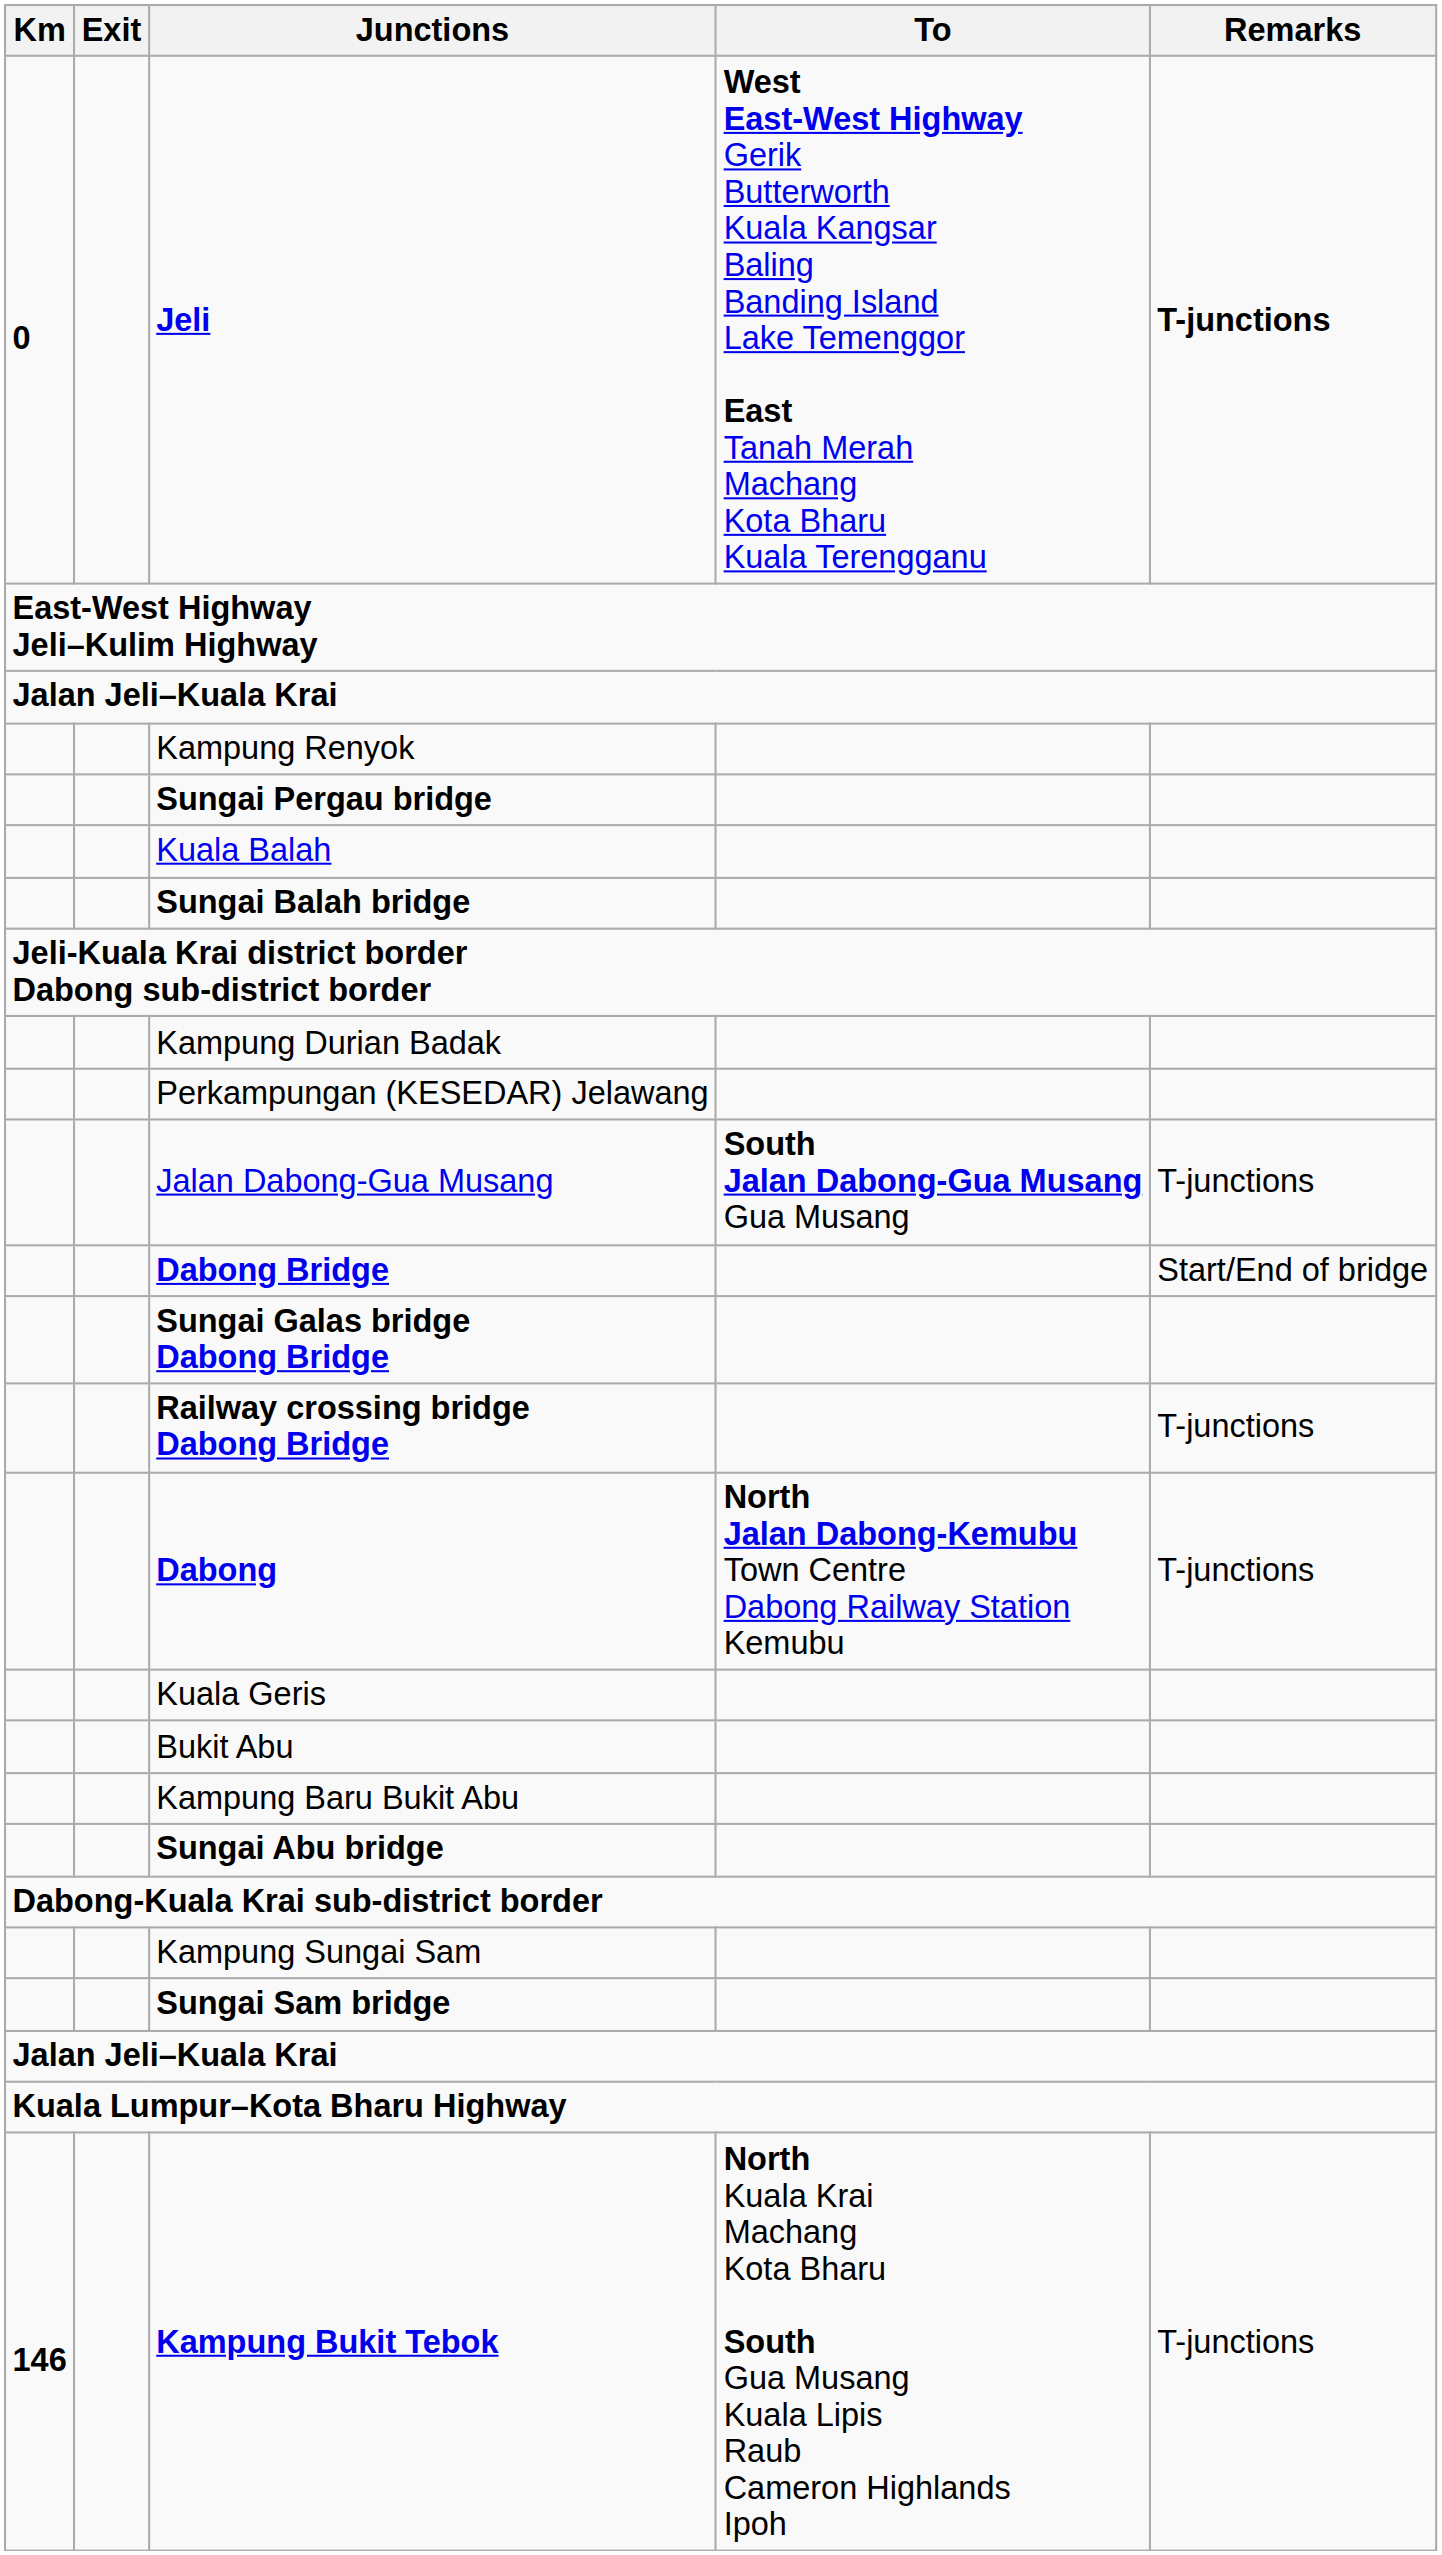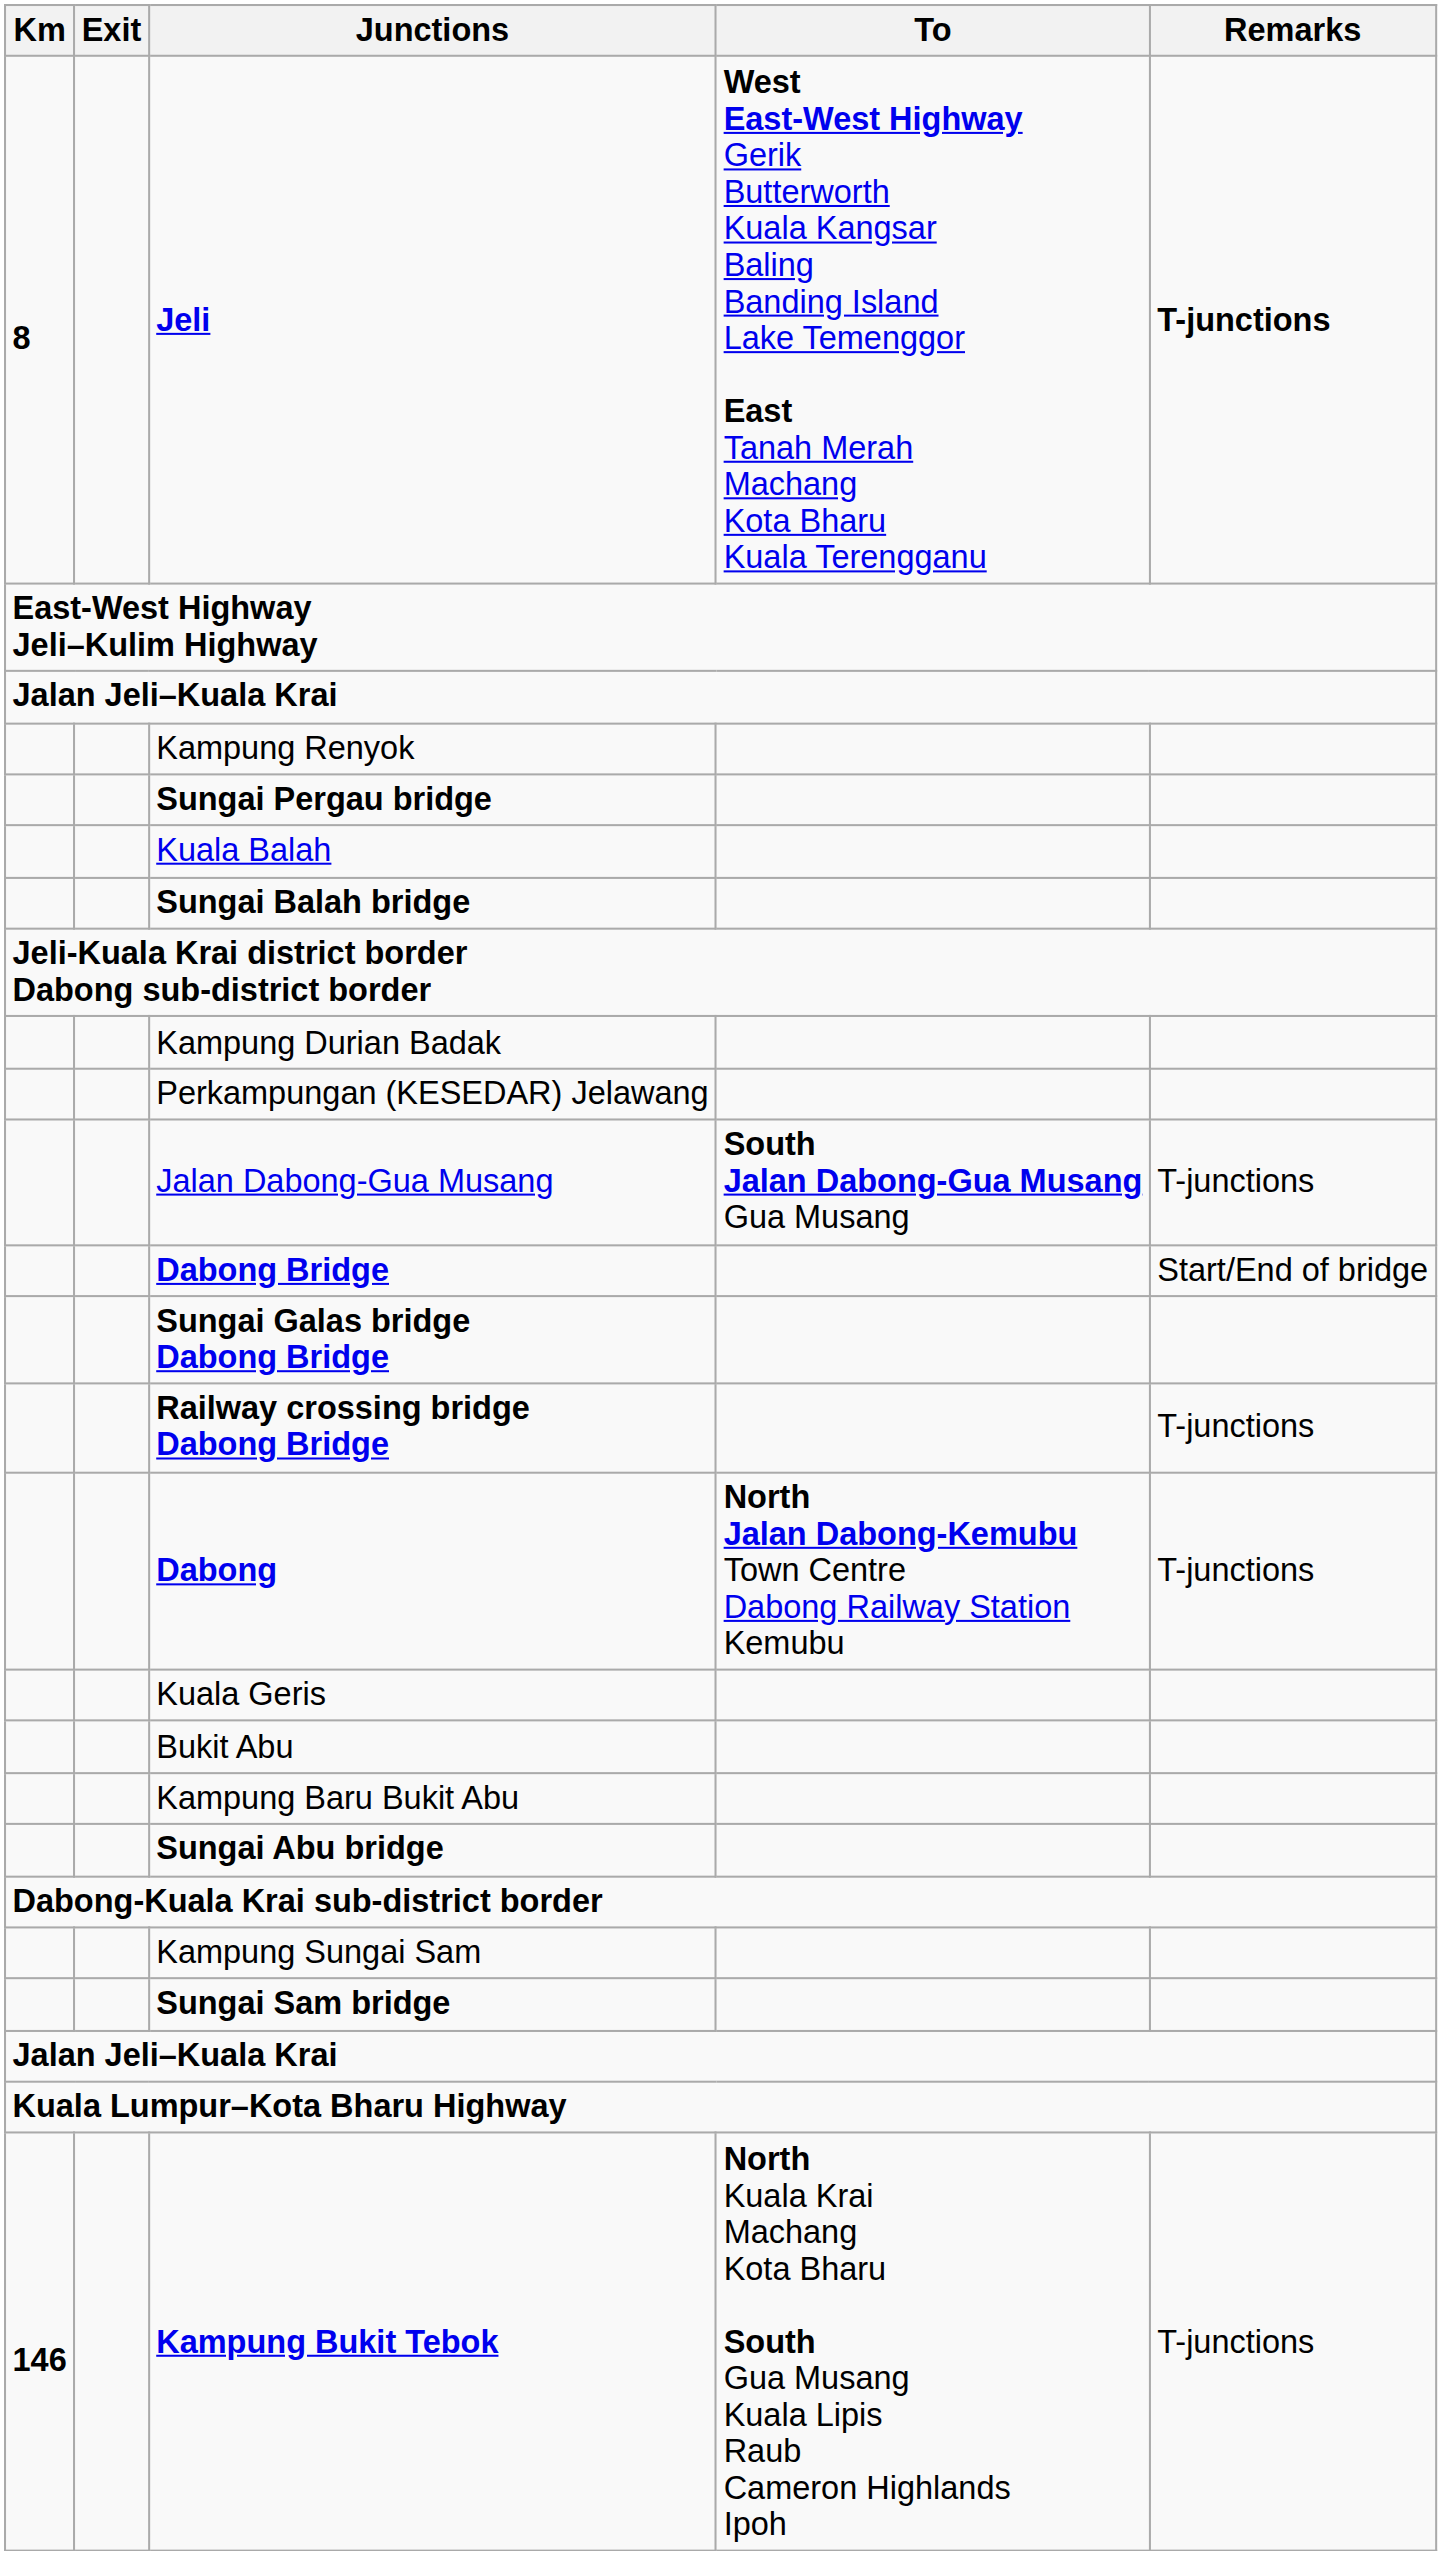Jeli | Km: 0 -> 8
